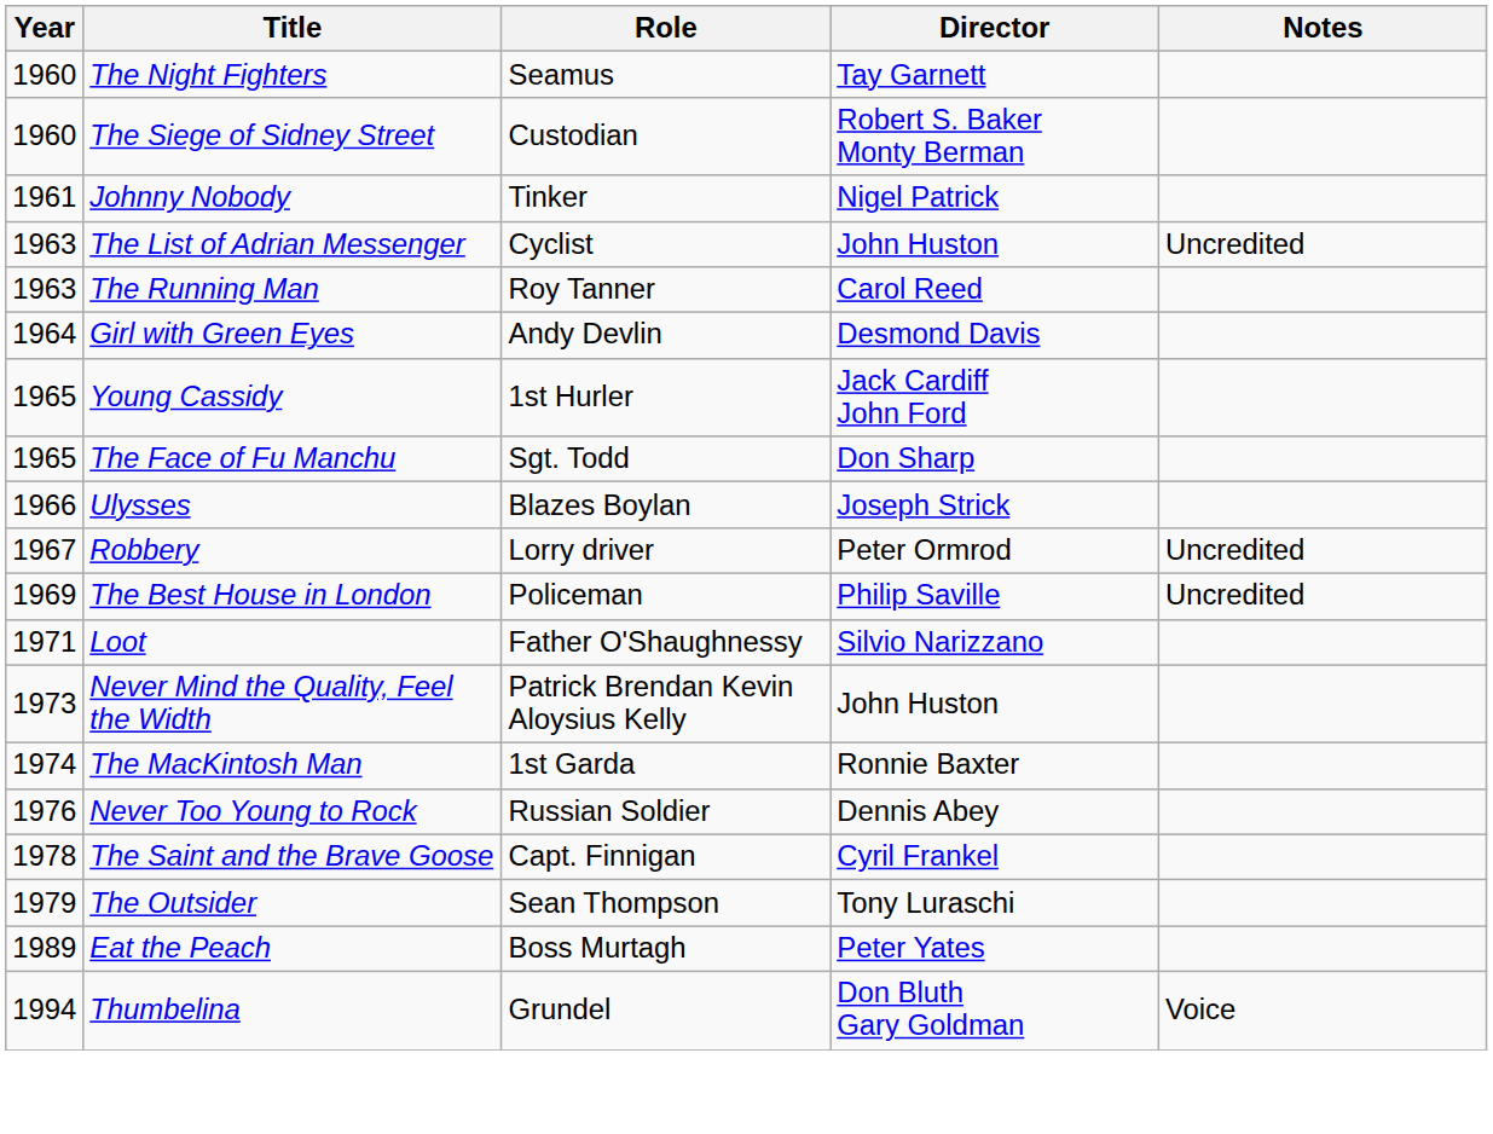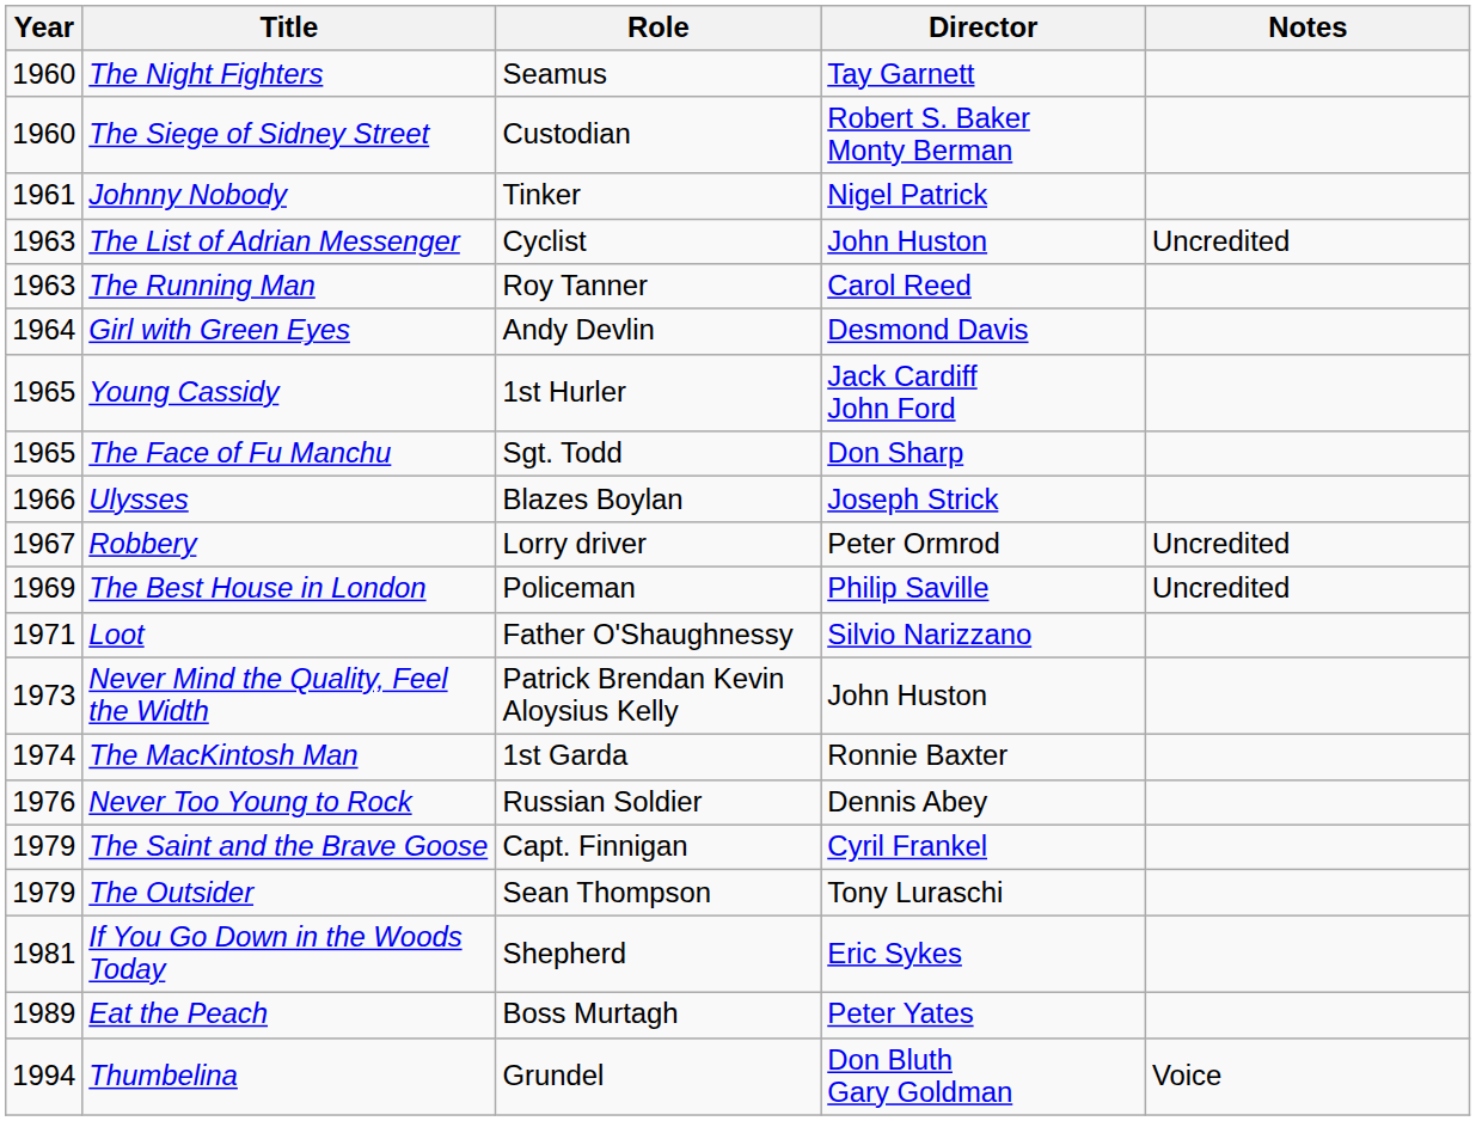The Saint and the Brave Goose | Year: 1978 -> 1979
+ row: 1981 | If You Go Down in the Woods Today | Shepherd | Eric Sykes
